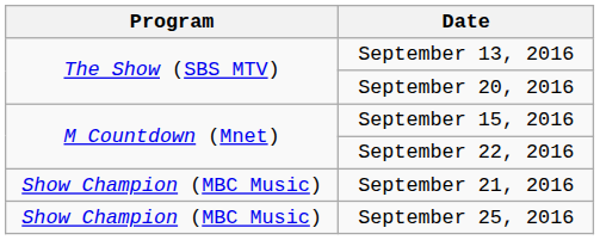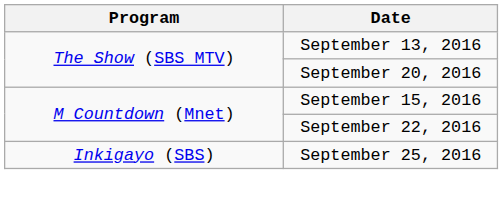- row: Show Champion (MBC Music) | September 21, 2016
September 25, 2016 | Program: Show Champion (MBC Music) -> Inkigayo (SBS)
